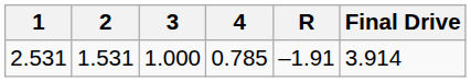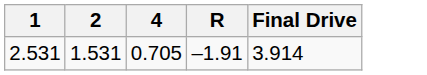- column: 3 | 1.000
2.531 | 4: 0.785 -> 0.705
